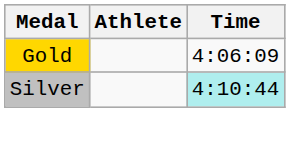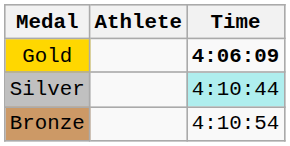Gold | Time: normal -> bold
+ row: Bronze | 4:10:54
